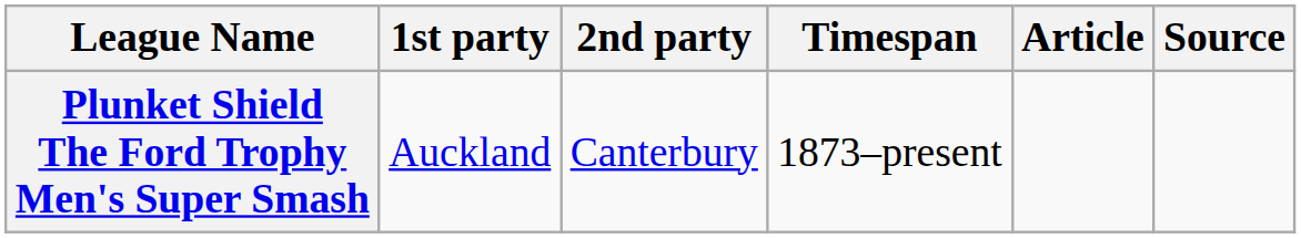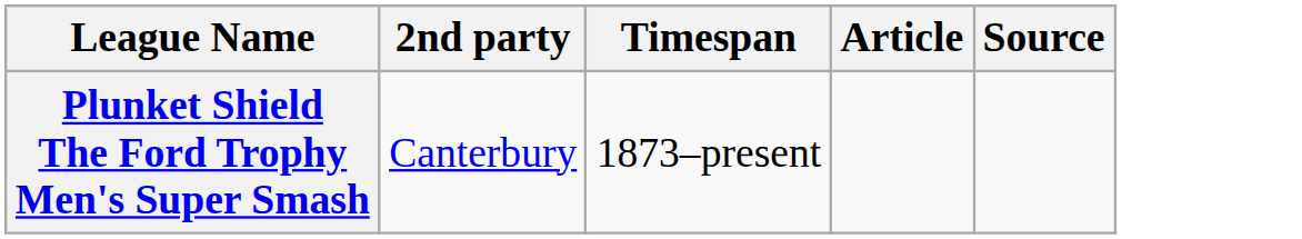- column: 1st party | Auckland
